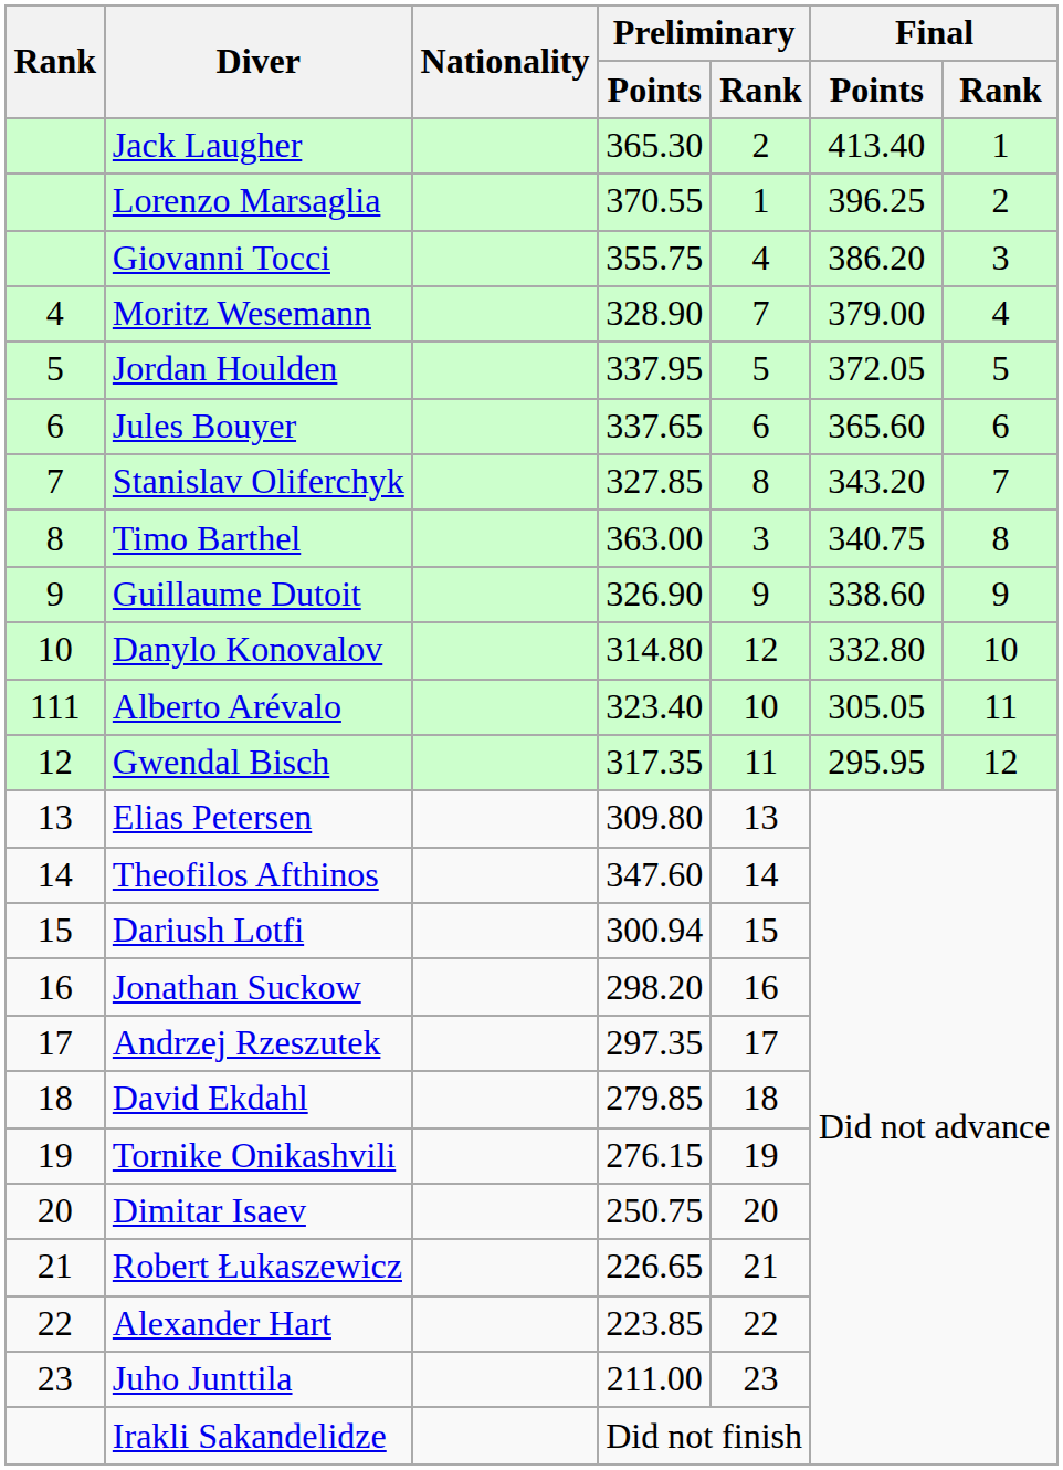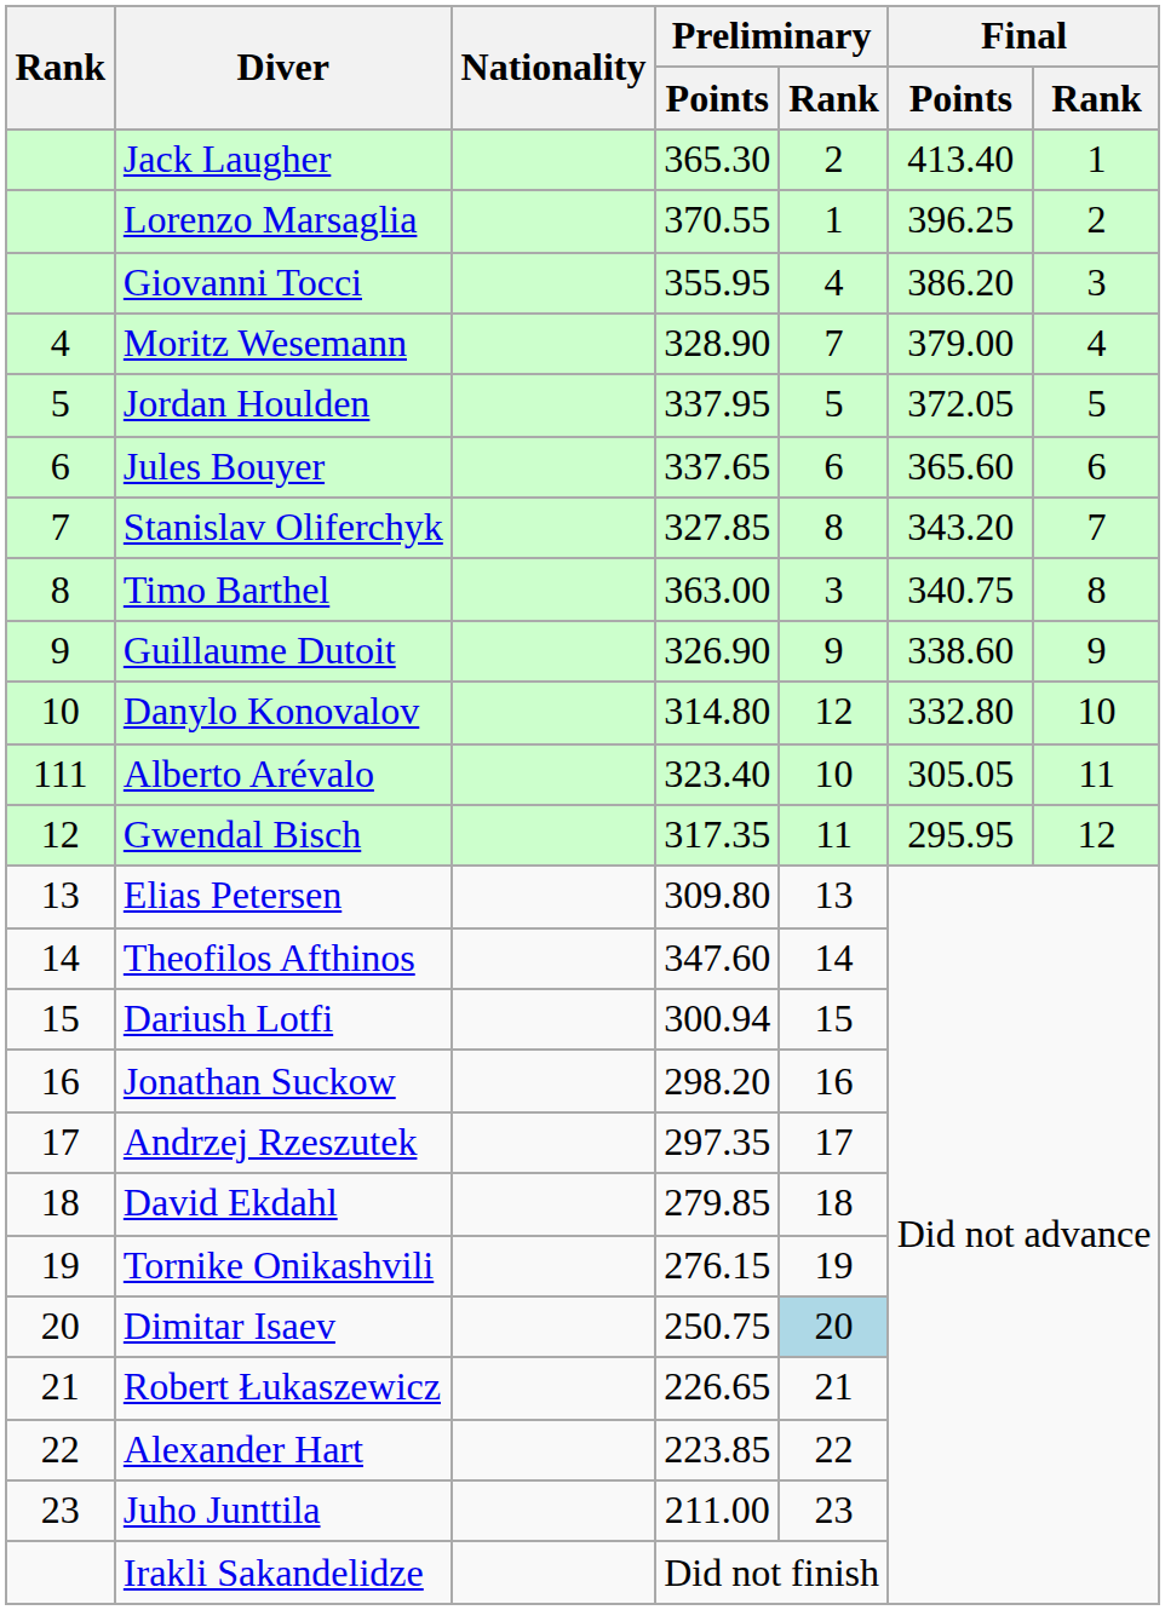Giovanni Tocci | Preliminary / Points: 355.75 -> 355.95
Dimitar Isaev | Preliminary / Rank: no background -> lightblue background
